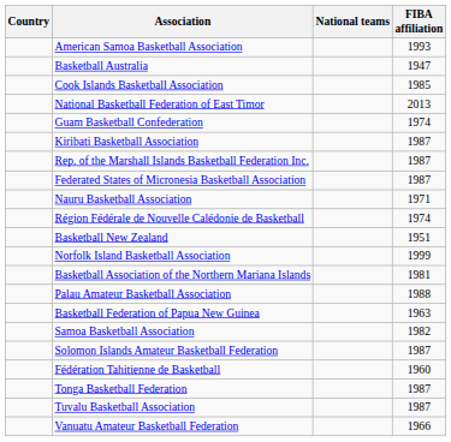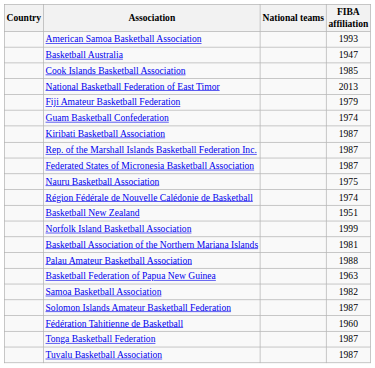+ row: Fiji Amateur Basketball Federation | 1979
Nauru Basketball Association | FIBA affiliation: 1971 -> 1975
- row: Vanuatu Amateur Basketball Federation | 1966
